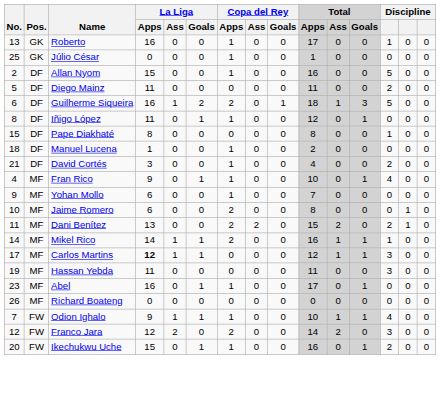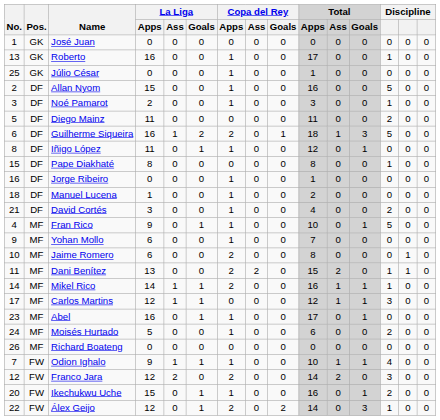+ row: 1 | GK | José Juan | 0 | 0 | 0 | 0 | 0 | 0 | 0 | 0 | 0 | 0 | 0 | 0
+ row: 3 | DF | Noé Pamarot | 2 | 0 | 0 | 1 | 0 | 0 | 3 | 0 | 0 | 1 | 0 | 0
+ row: 16 | DF | Jorge Ribeiro | 0 | 0 | 0 | 1 | 0 | 0 | 1 | 0 | 0 | 0 | 0 | 0
Fran Rico | column 13: 4 -> 5
Dani Benítez | column 13: 2 -> 1
Carlos Martins | La Liga / Apps: bold -> normal
- row: 19 | MF | Hassan Yebda | 11 | 0 | 0 | 0 | 0 | 0 | 11 | 0 | 0 | 3 | 0 | 0
+ row: 24 | MF | Moisés Hurtado | 5 | 0 | 0 | 1 | 0 | 0 | 6 | 0 | 0 | 2 | 0 | 0
+ row: 22 | FW | Álex Geijo | 12 | 0 | 1 | 2 | 0 | 2 | 14 | 0 | 3 | 1 | 0 | 0
